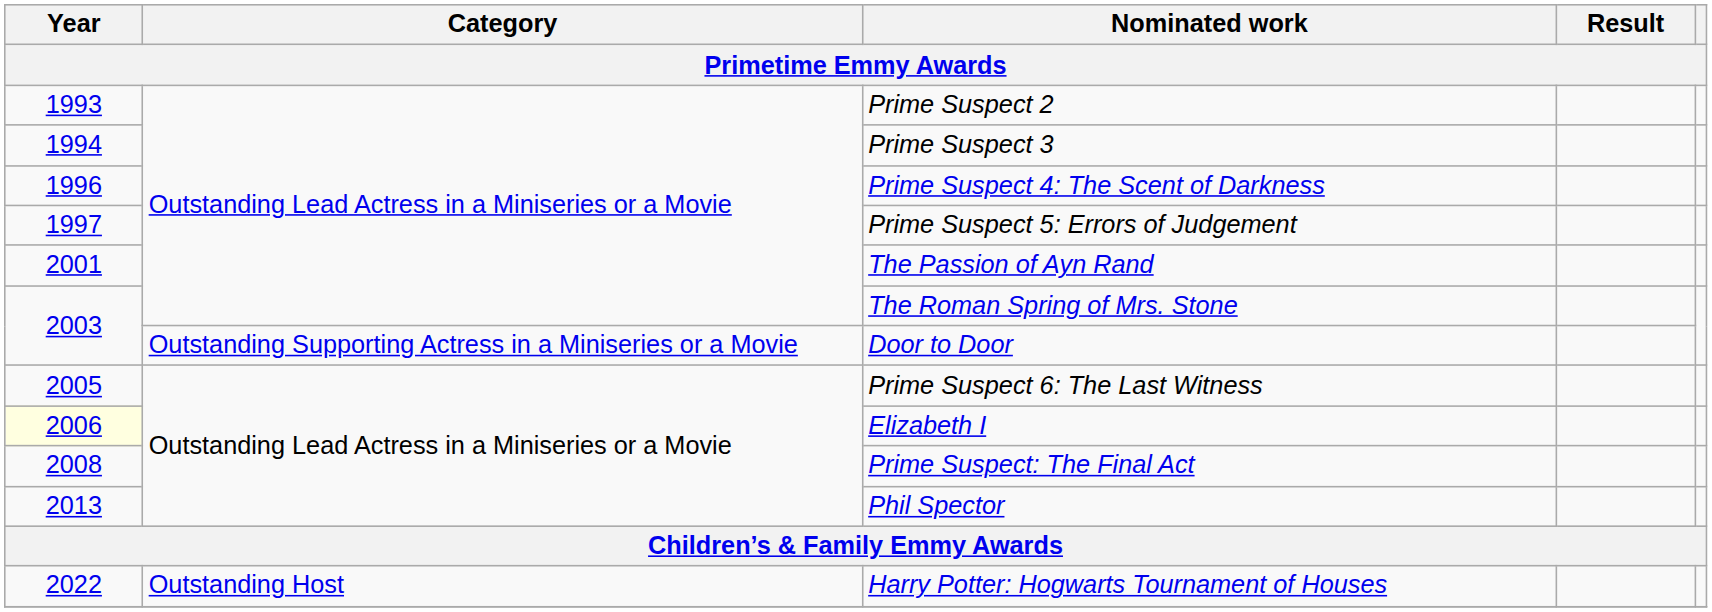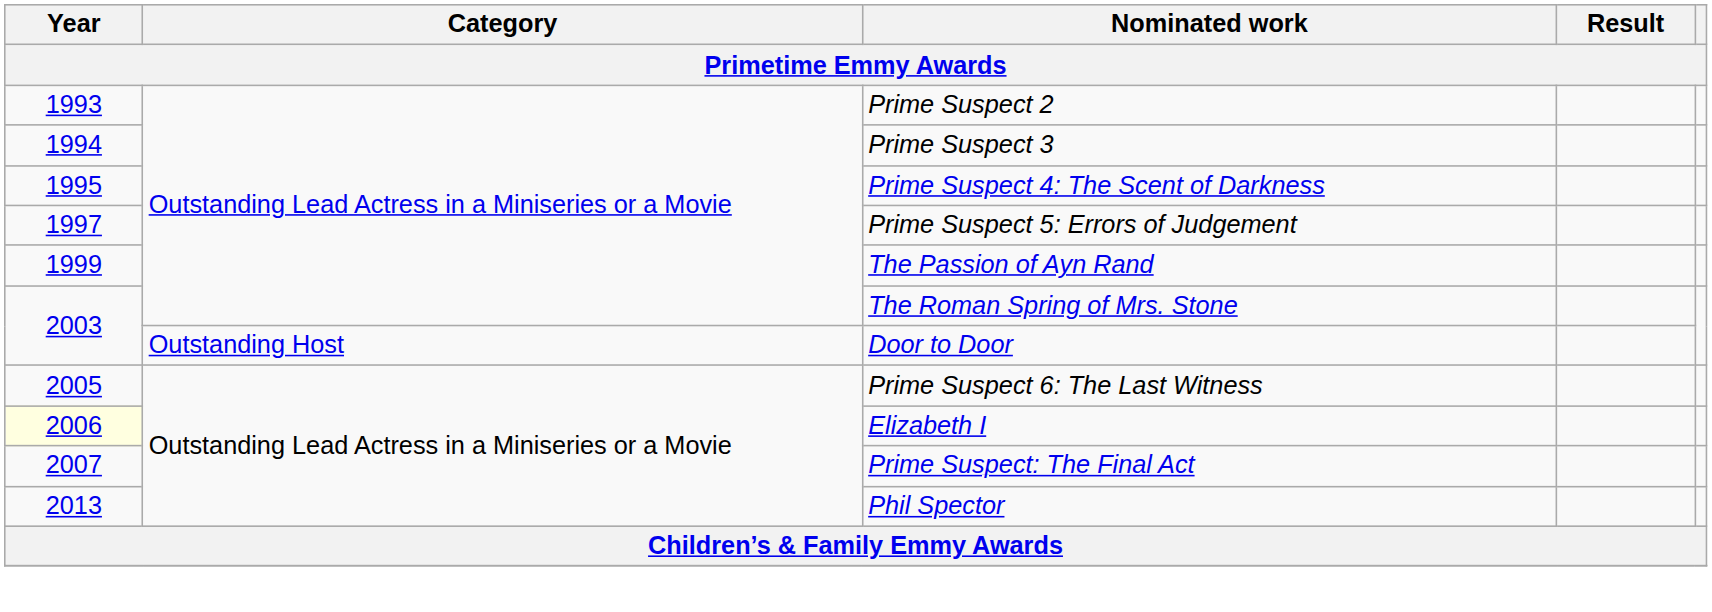Prime Suspect 4: The Scent of Darkness | Year: 1996 -> 1995
The Passion of Ayn Rand | Year: 2001 -> 1999
Door to Door | Category: Outstanding Supporting Actress in a Miniseries or a Movie -> Outstanding Host
Prime Suspect: The Final Act | Year: 2008 -> 2007
- row: 2022 | Outstanding Host | Harry Potter: Hogwarts Tournament of Houses
